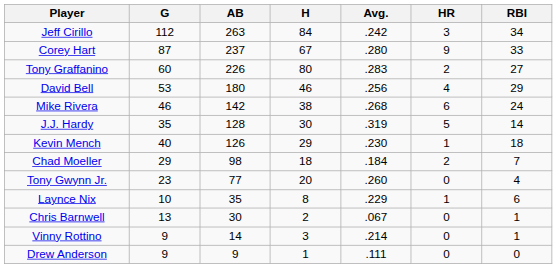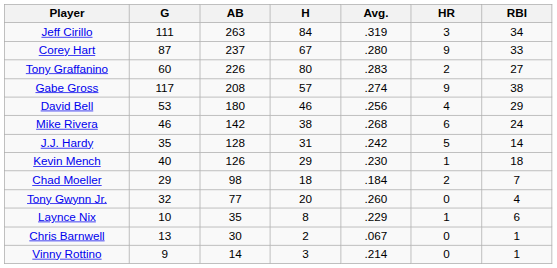Jeff Cirillo | G: 112 -> 111
Jeff Cirillo | Avg.: .242 -> .319
+ row: Gabe Gross | 117 | 208 | 57 | .274 | 9 | 38
J.J. Hardy | H: 30 -> 31
J.J. Hardy | Avg.: .319 -> .242
Tony Gwynn Jr. | G: 23 -> 32
- row: Drew Anderson | 9 | 9 | 1 | .111 | 0 | 0
